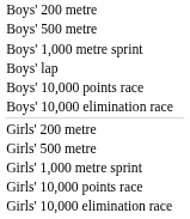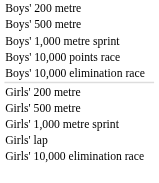- row: Boys' lap
+ row: Girls' lap
- row: Girls' 10,000 points race
